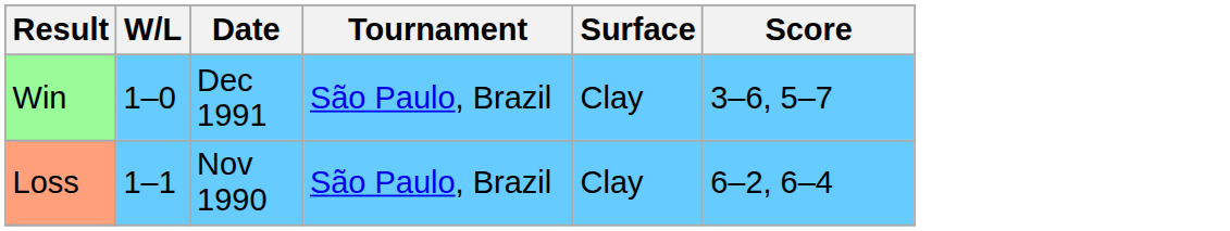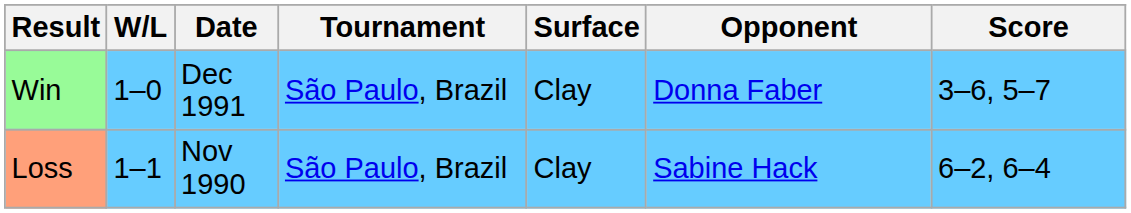+ column: Opponent | Donna Faber | Sabine Hack
